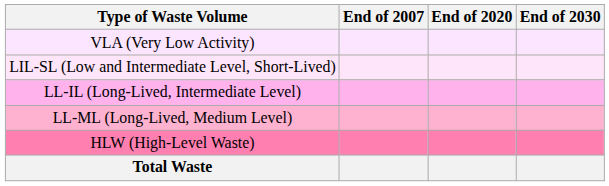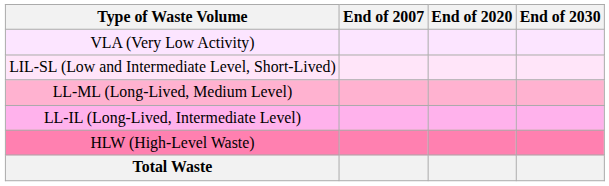rows swapped: LL-IL (Long-Lived, Intermediate Level) <-> LL-ML (Long-Lived, Medium Level)
